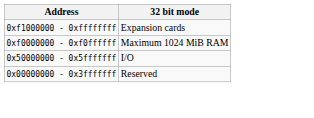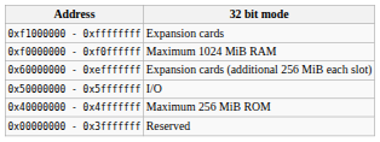+ row: 0x60000000 - 0xefffffff | Expansion cards (additional 256 MiB each slot)
+ row: 0x40000000 - 0x4fffffff | Maximum 256 MiB ROM
